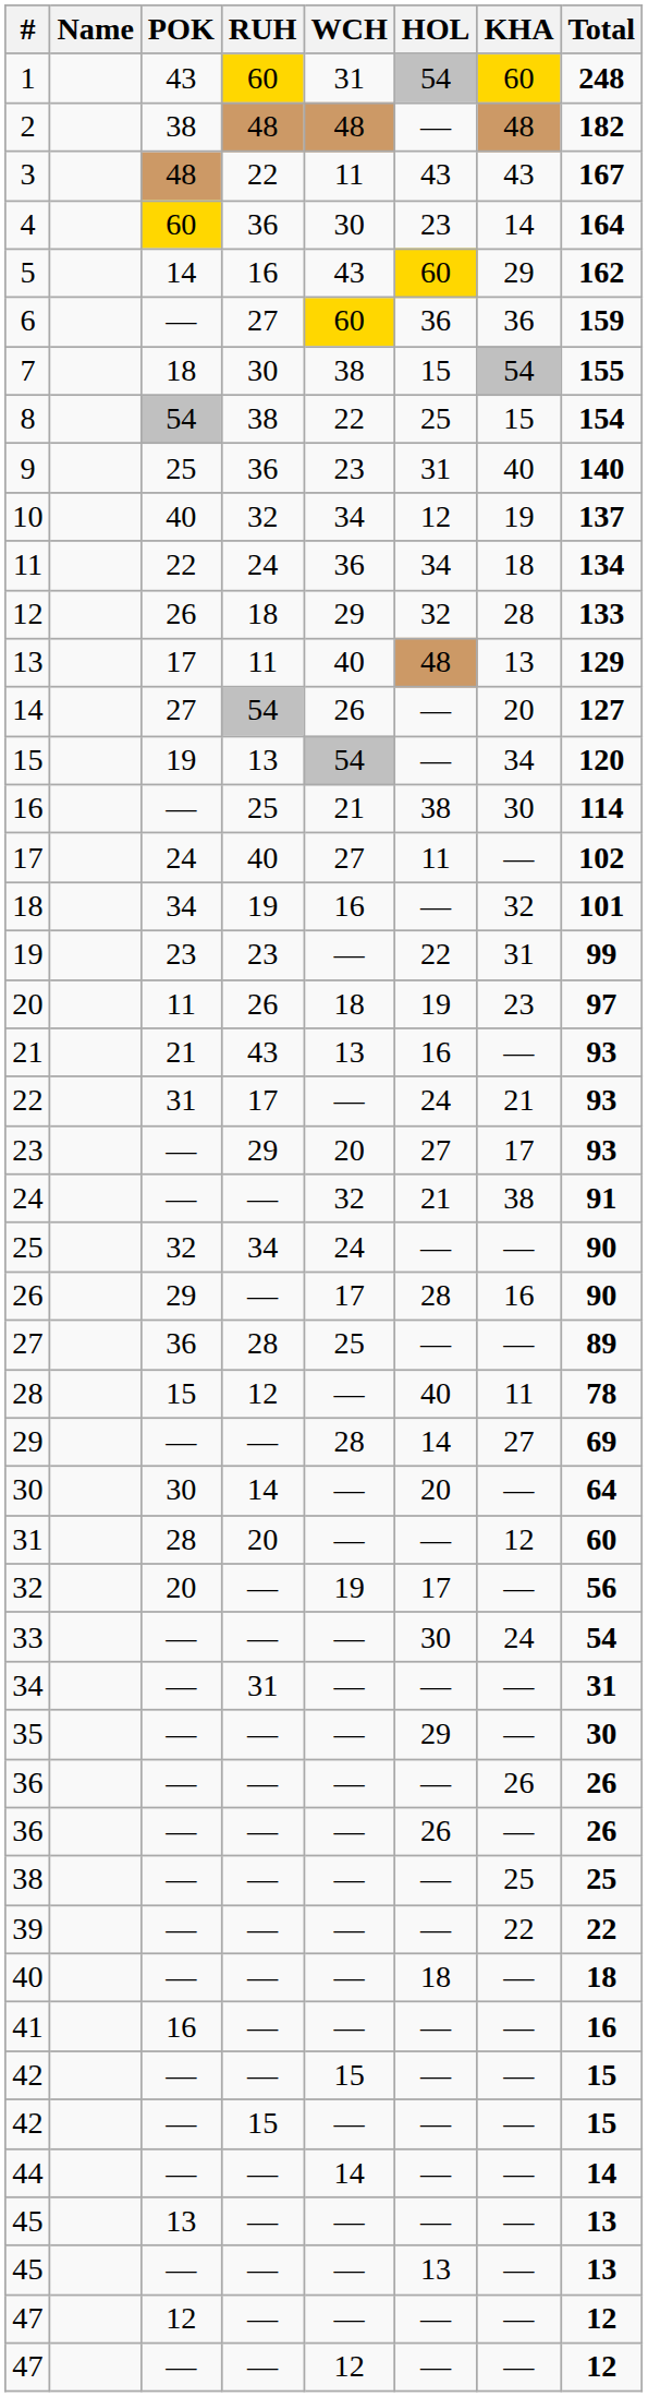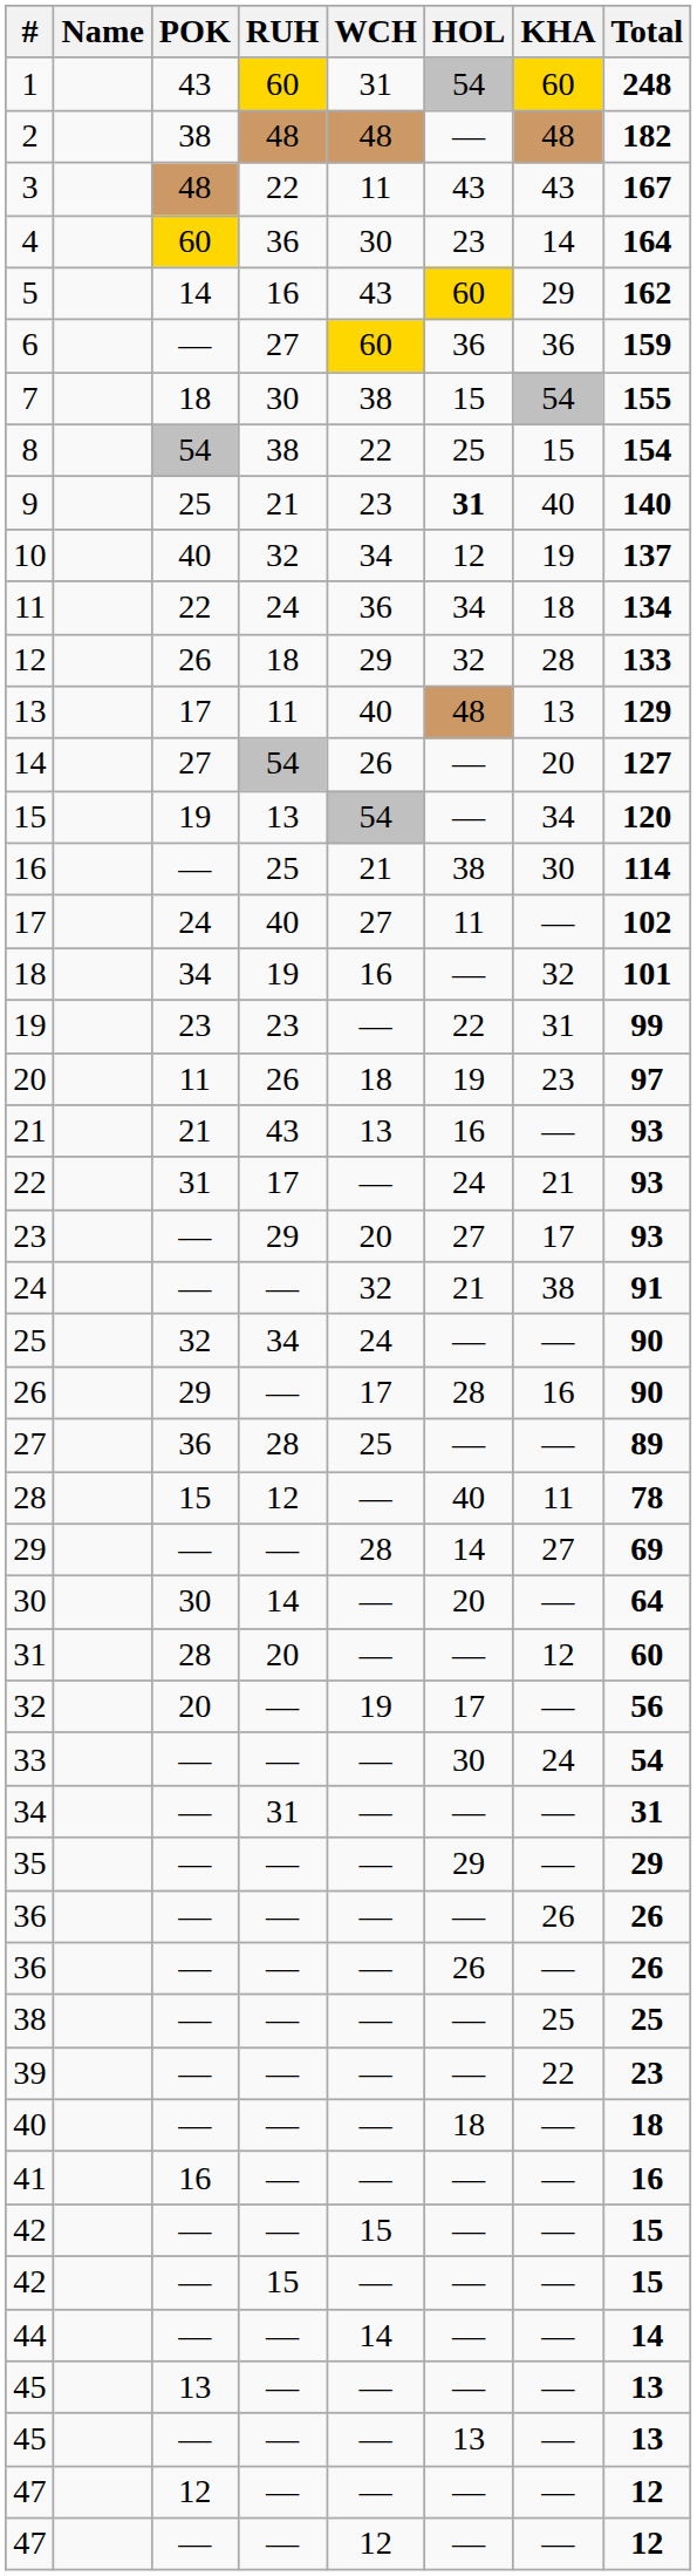9 | RUH: 36 -> 21
9 | HOL: normal -> bold
35 | Total: 30 -> 29
39 | Total: 22 -> 23
